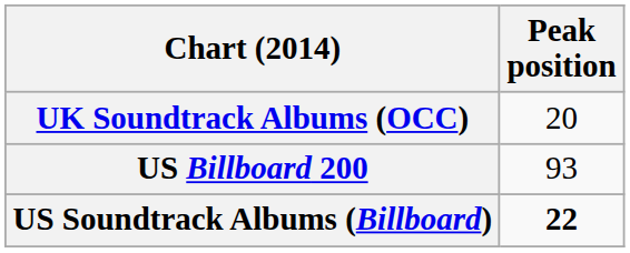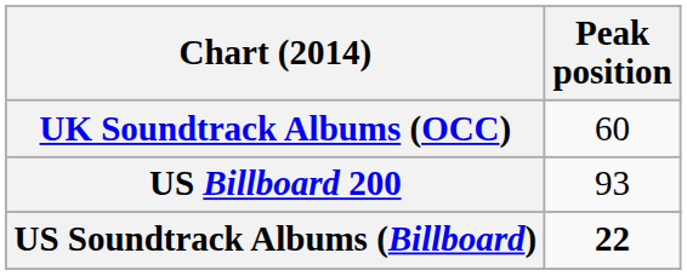UK Soundtrack Albums (OCC) | Peak position: 20 -> 60
